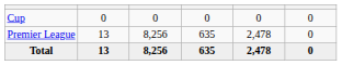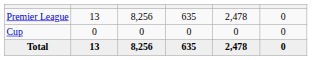rows swapped: Premier League <-> Cup
